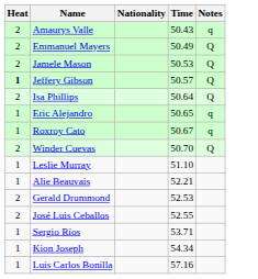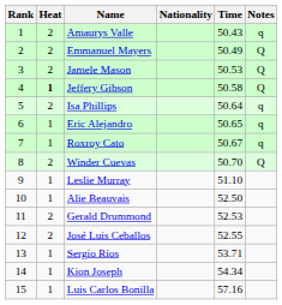+ column: Rank | 1 | 2 | 3 | 4 | 5 | 6 | 7 | 8 | 9 | 10 | 11 | 12 | 13 | 14 | 15
Jeffery Gibson | Time: 50.57 -> 50.58
Isa Phillips | Notes: Q -> q
Alie Beauvais | Time: 52.21 -> 52.50
